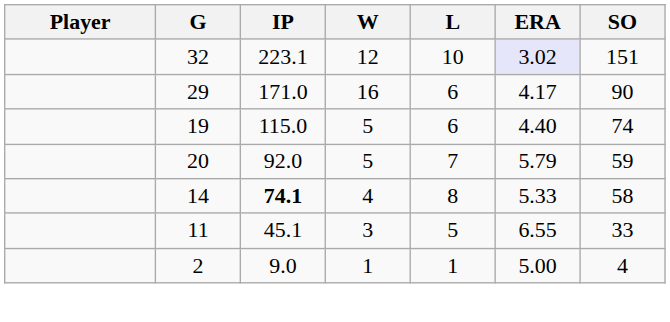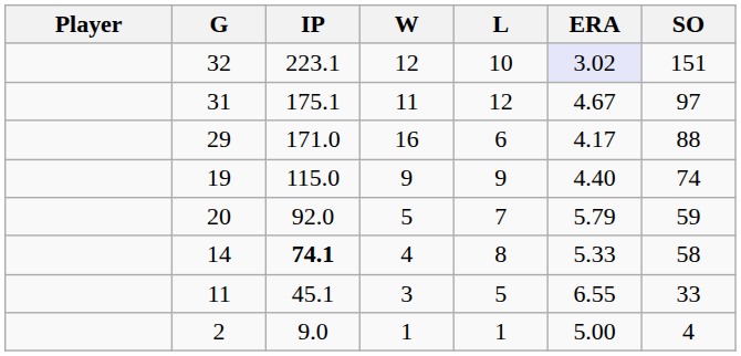+ row: 31 | 175.1 | 11 | 12 | 4.67 | 97
29 | SO: 90 -> 88
19 | W: 5 -> 9
19 | L: 6 -> 9
